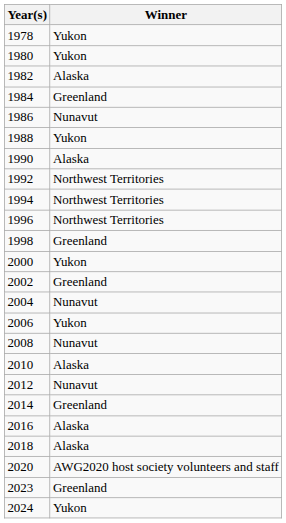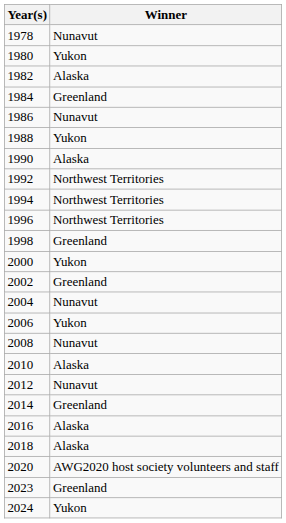1978 | Winner: Yukon -> Nunavut
